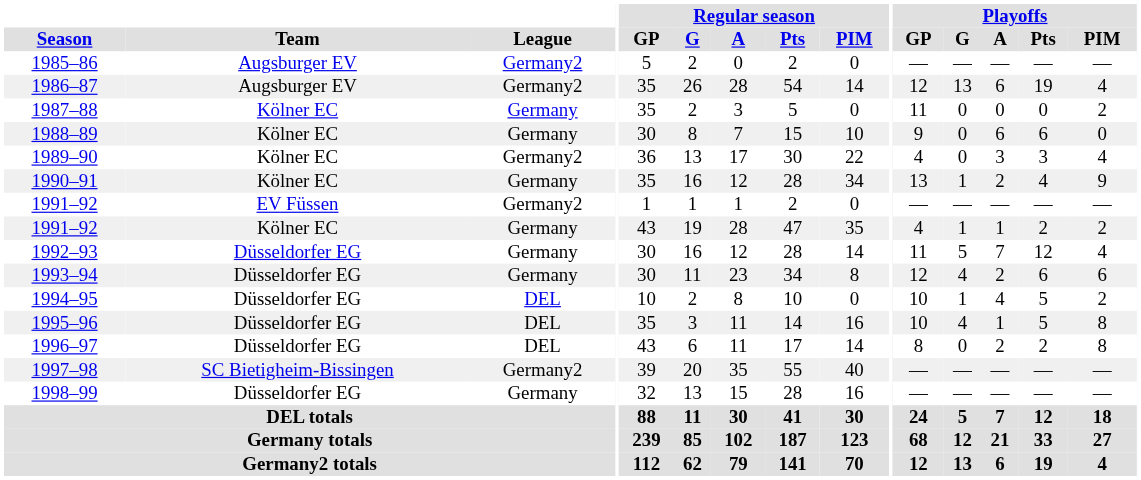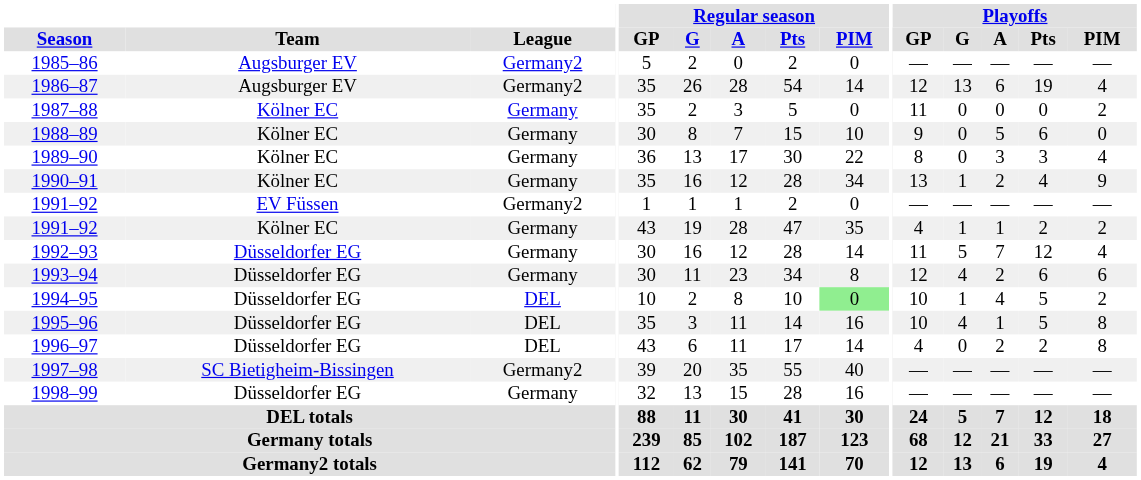1988–89 | Playoffs / A: 6 -> 5
1989–90 | League: Germany2 -> Germany
1989–90 | Playoffs / GP: 4 -> 8
1994–95 | Regular season / PIM: no background -> lightgreen background
1996–97 | Playoffs / GP: 8 -> 4
